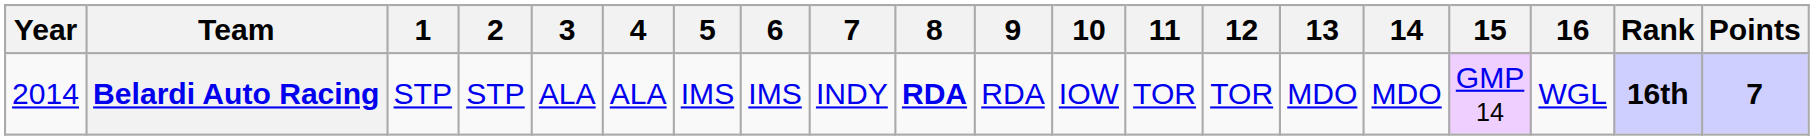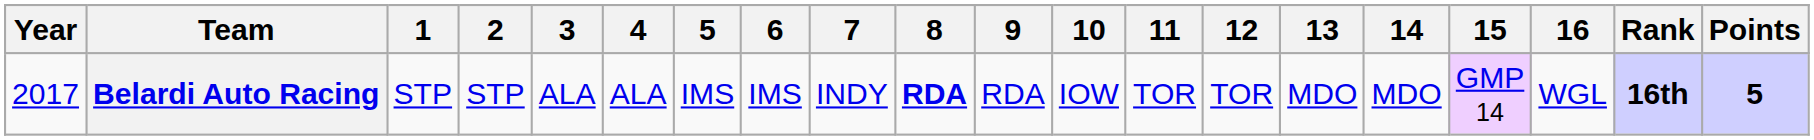Belardi Auto Racing | Year: 2014 -> 2017
Belardi Auto Racing | Points: 7 -> 5
